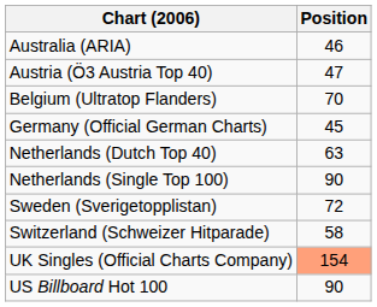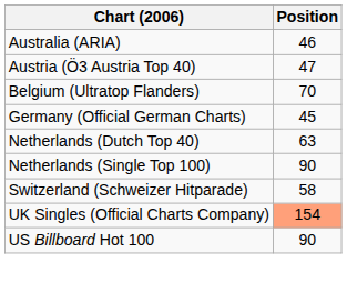- row: Sweden (Sverigetopplistan) | 72
